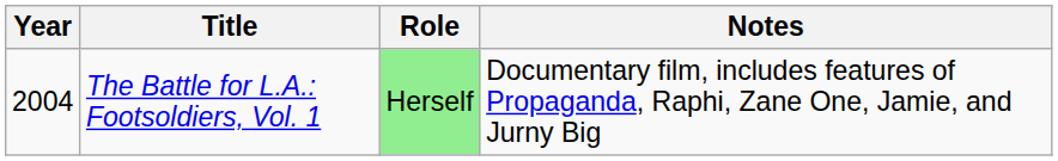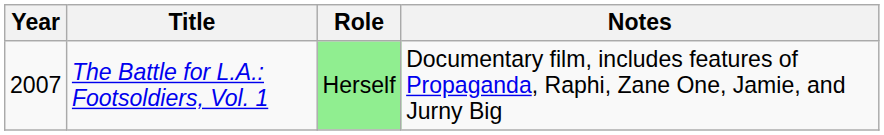The Battle for L.A.: Footsoldiers, Vol. 1 | Year: 2004 -> 2007
